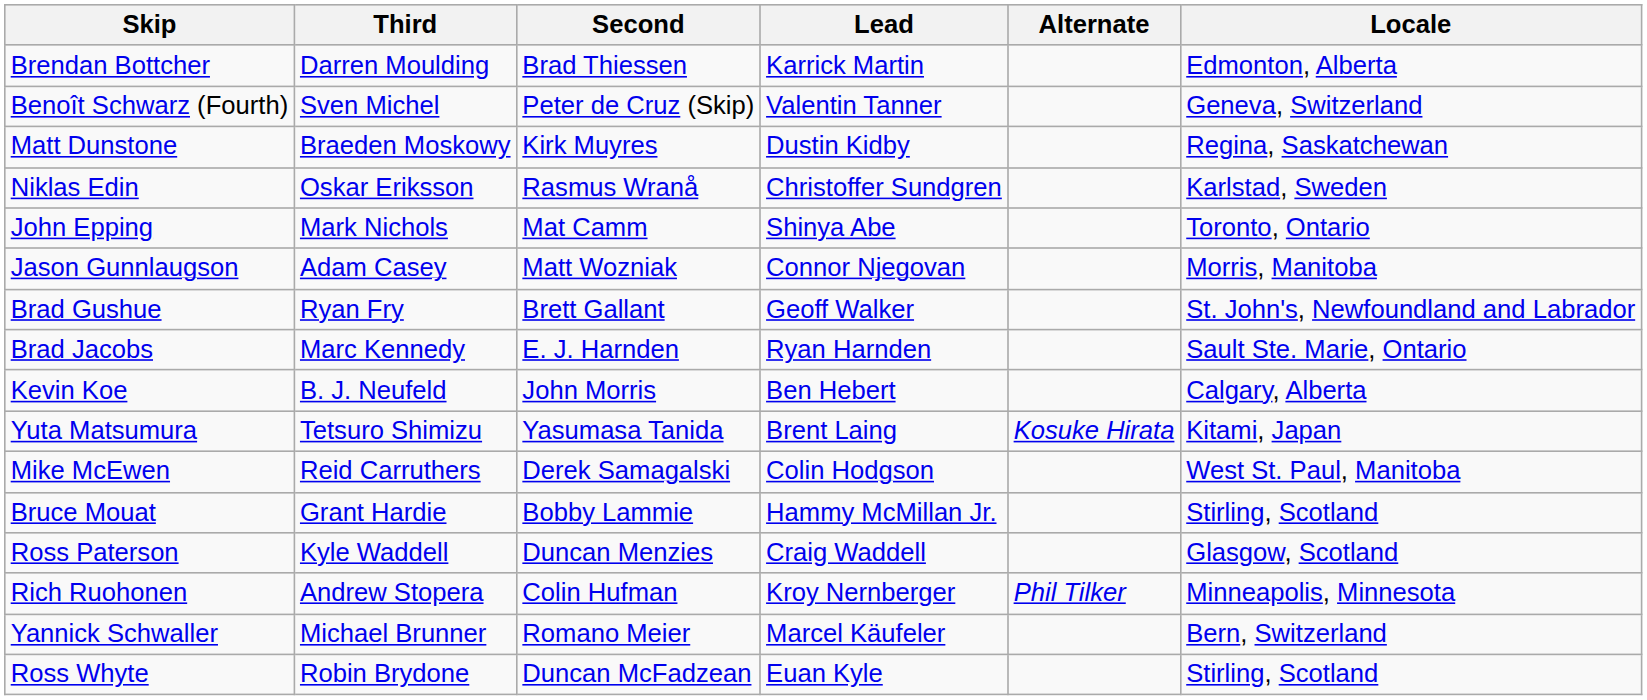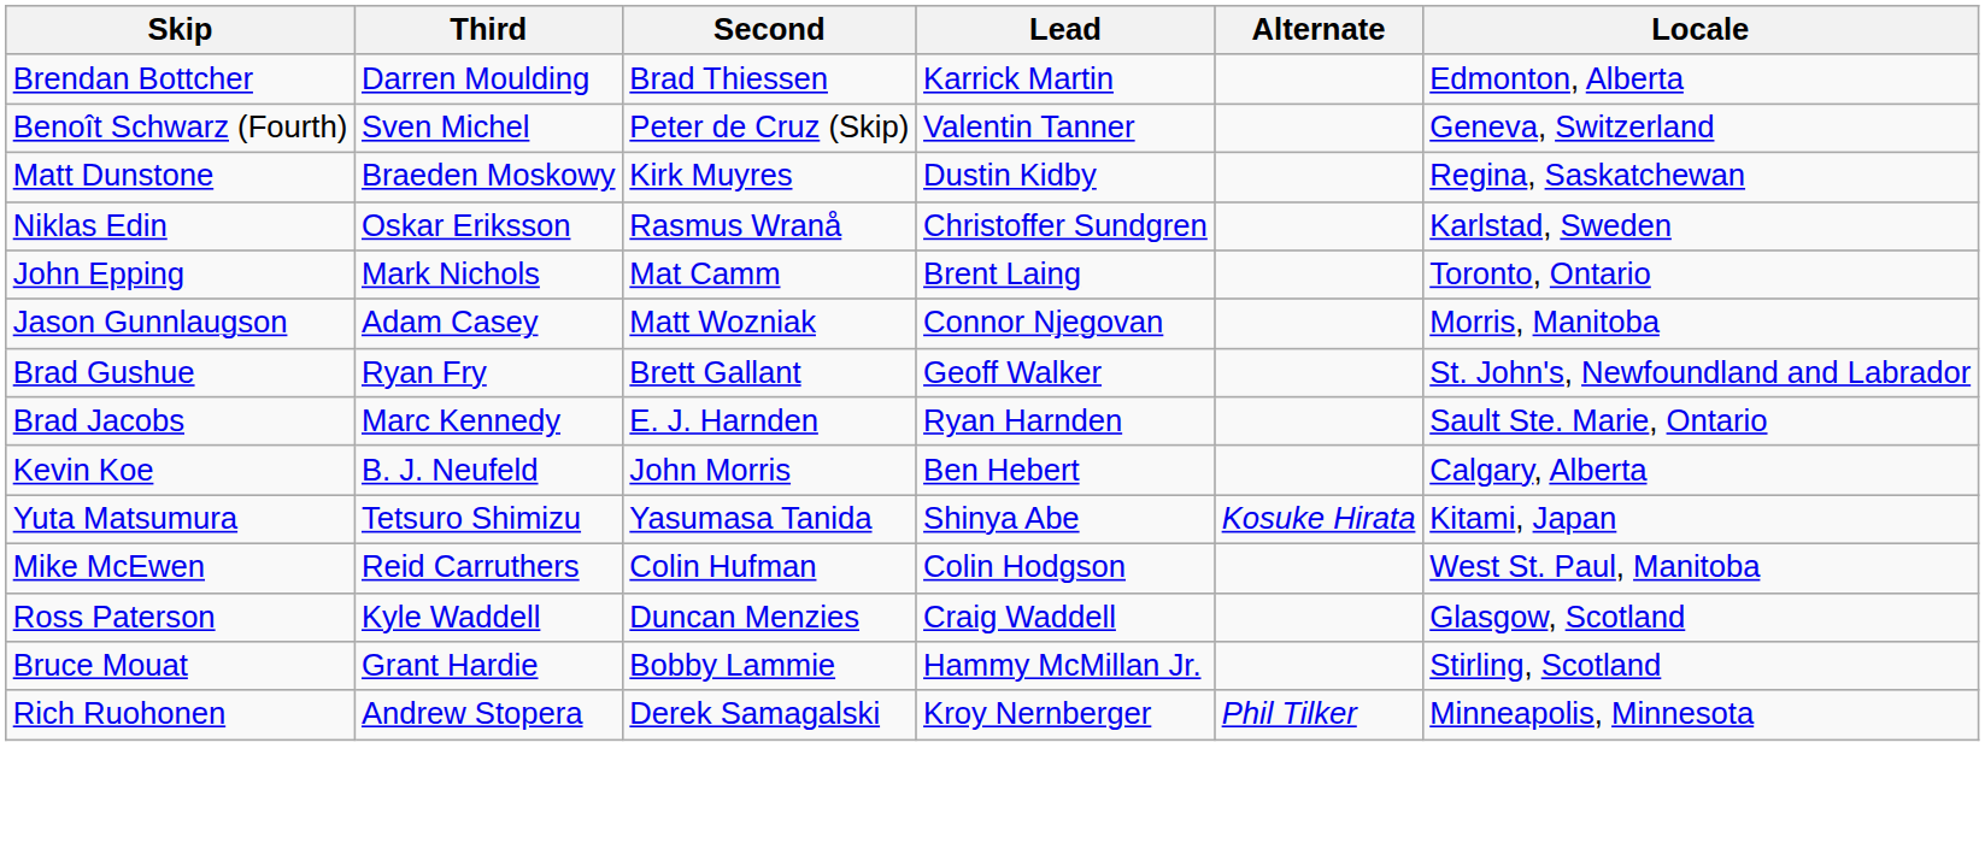John Epping | Lead: Shinya Abe -> Brent Laing
Yuta Matsumura | Lead: Brent Laing -> Shinya Abe
Mike McEwen | Second: Derek Samagalski -> Colin Hufman
rows swapped: Bruce Mouat <-> Ross Paterson
Rich Ruohonen | Second: Colin Hufman -> Derek Samagalski
- row: Yannick Schwaller | Michael Brunner | Romano Meier | Marcel Käufeler | Bern, Switzerland
- row: Ross Whyte | Robin Brydone | Duncan McFadzean | Euan Kyle | Stirling, Scotland
